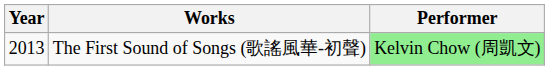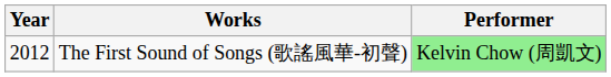The First Sound of Songs (歌謠風華-初聲) | Year: 2013 -> 2012
